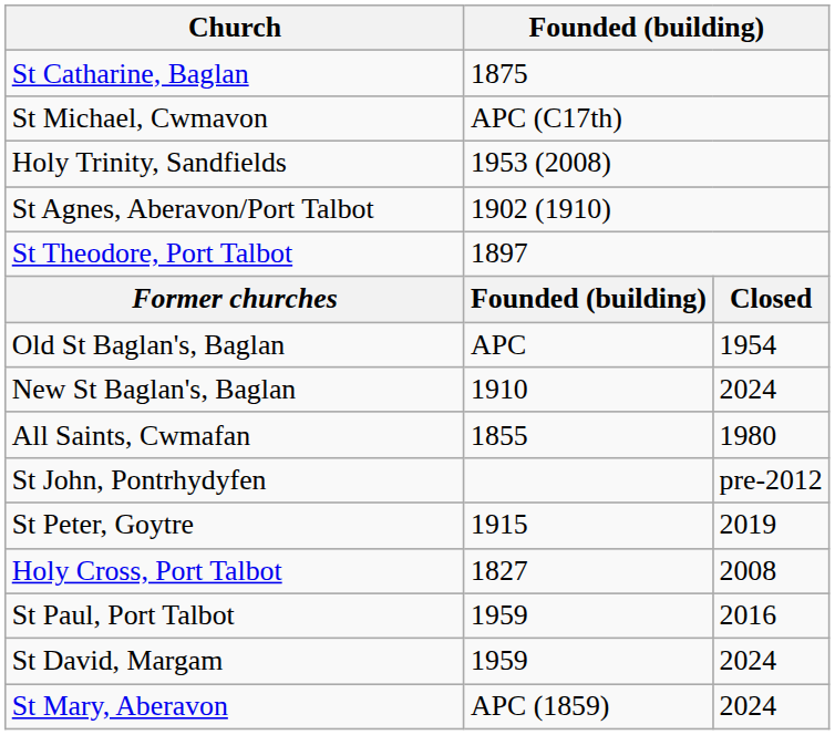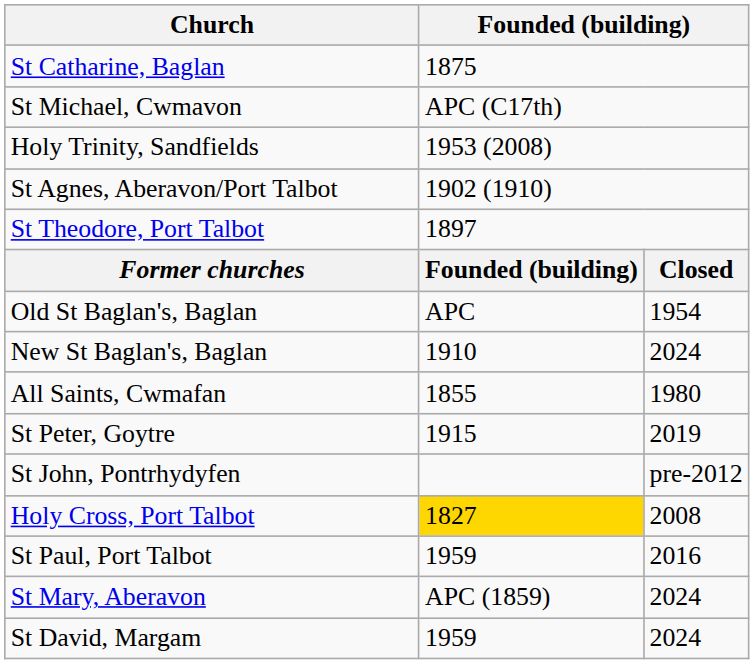rows swapped: St Peter, Goytre <-> St John, Pontrhydyfen
Holy Cross, Port Talbot | column 2: no background -> gold background
rows swapped: St David, Margam <-> St Mary, Aberavon
